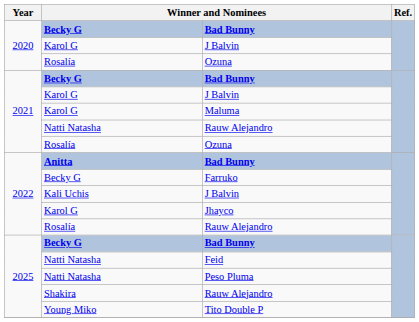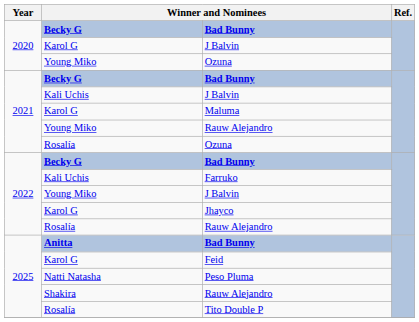2020 / Ozuna | column 2: Rosalía -> Young Miko
2021 / J Balvin | column 2: Karol G -> Kali Uchis
2021 / Rauw Alejandro | column 2: Natti Natasha -> Young Miko
2022 / Bad Bunny | column 2: Anitta -> Becky G
Farruko | column 2: Becky G -> Kali Uchis
2022 / J Balvin | column 2: Kali Uchis -> Young Miko
2025 / Bad Bunny | column 2: Becky G -> Anitta
Feid | column 2: Natti Natasha -> Karol G
Tito Double P | column 2: Young Miko -> Rosalía
